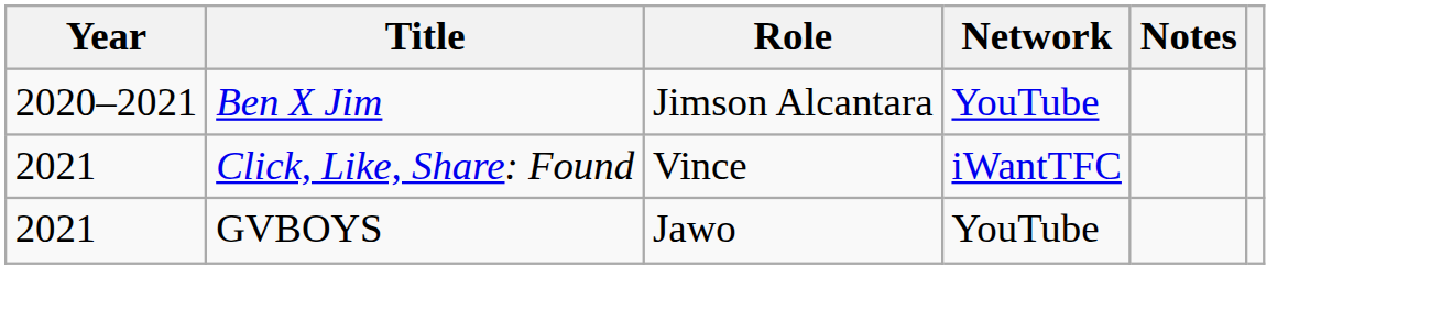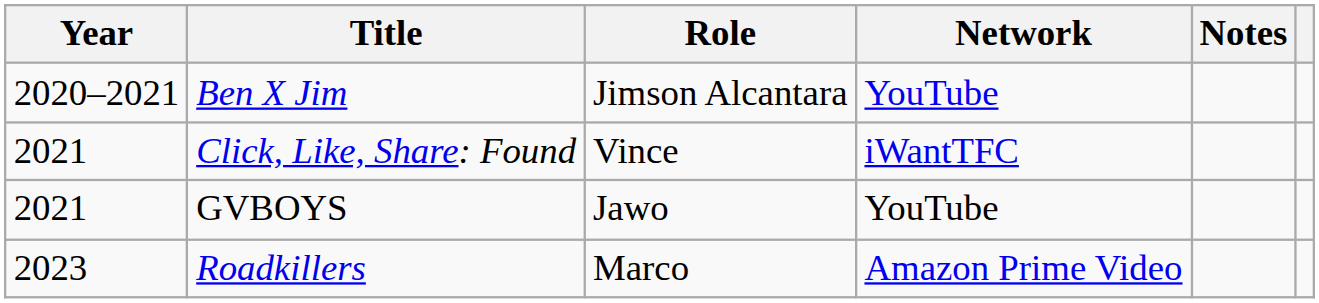+ row: 2023 | Roadkillers | Marco | Amazon Prime Video
